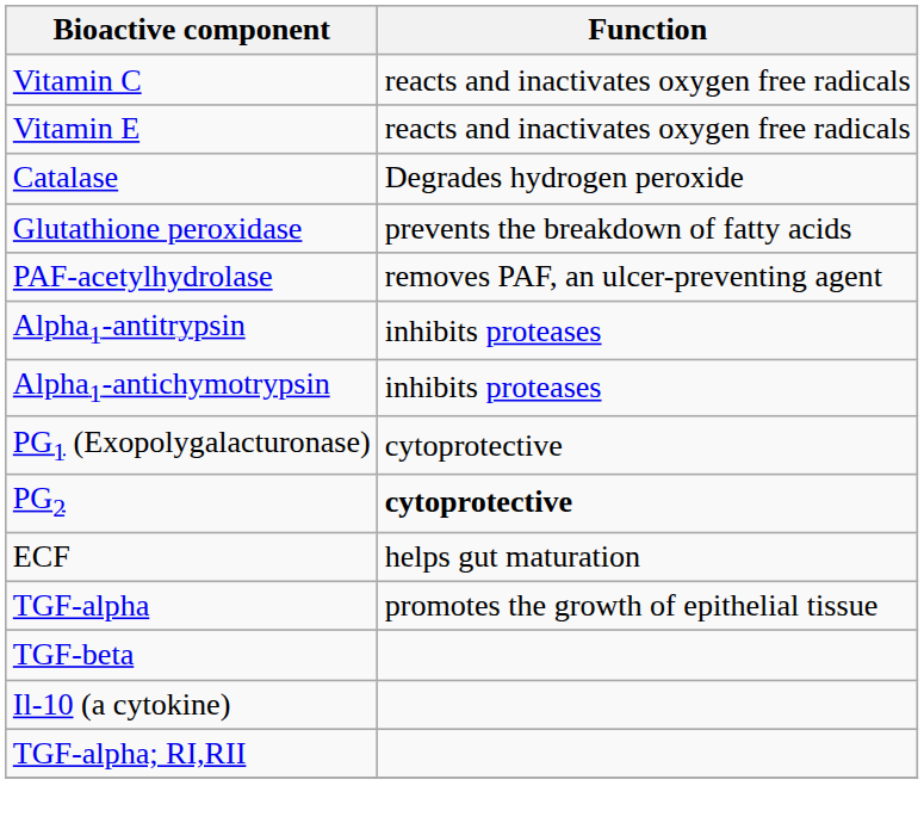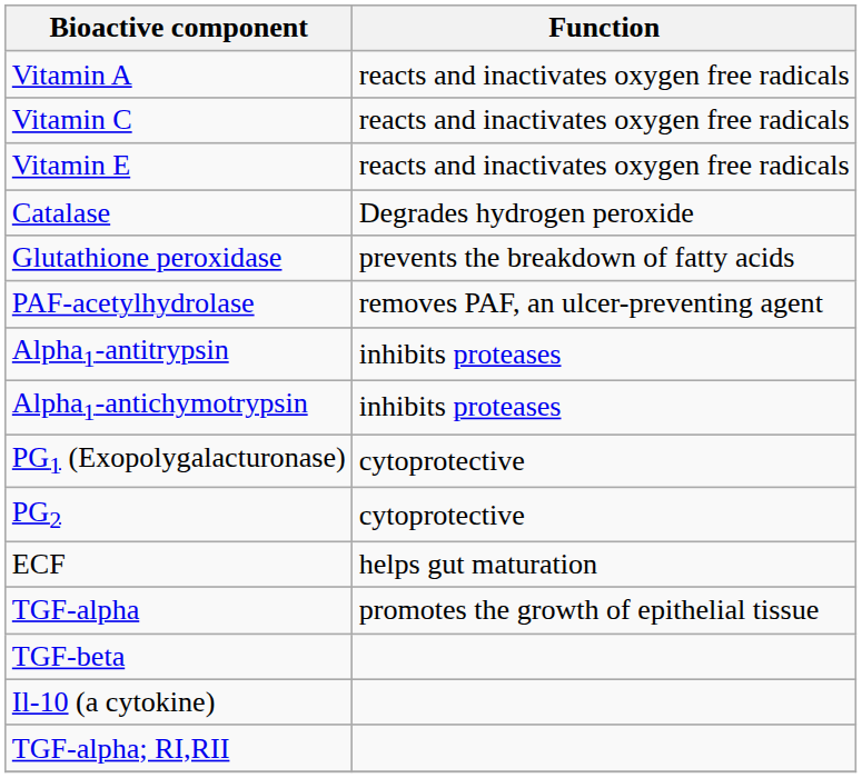+ row: Vitamin A | reacts and inactivates oxygen free radicals
PG2 | Function: bold -> normal
